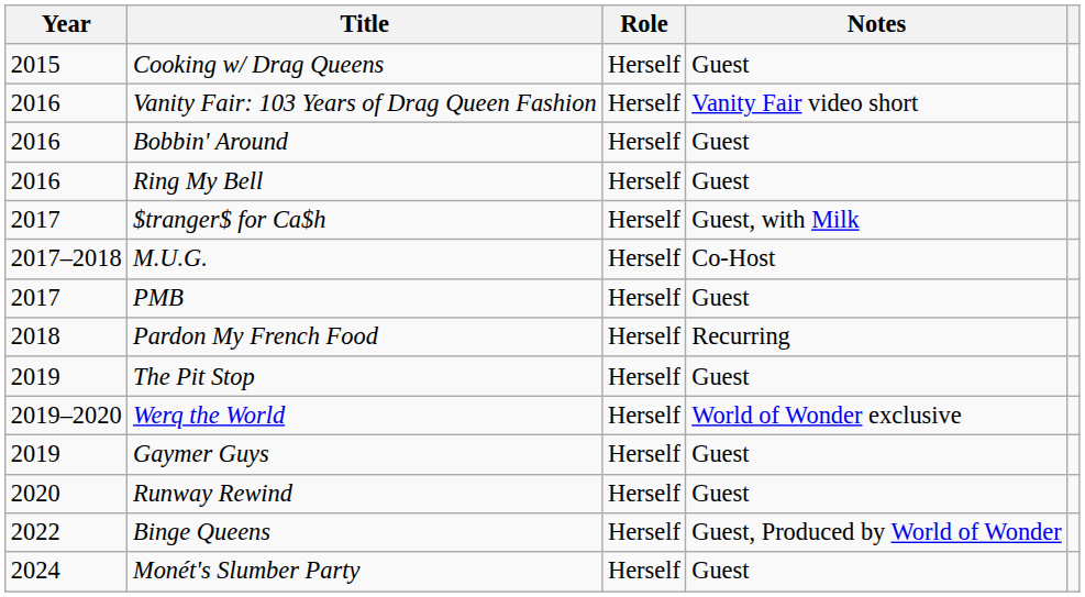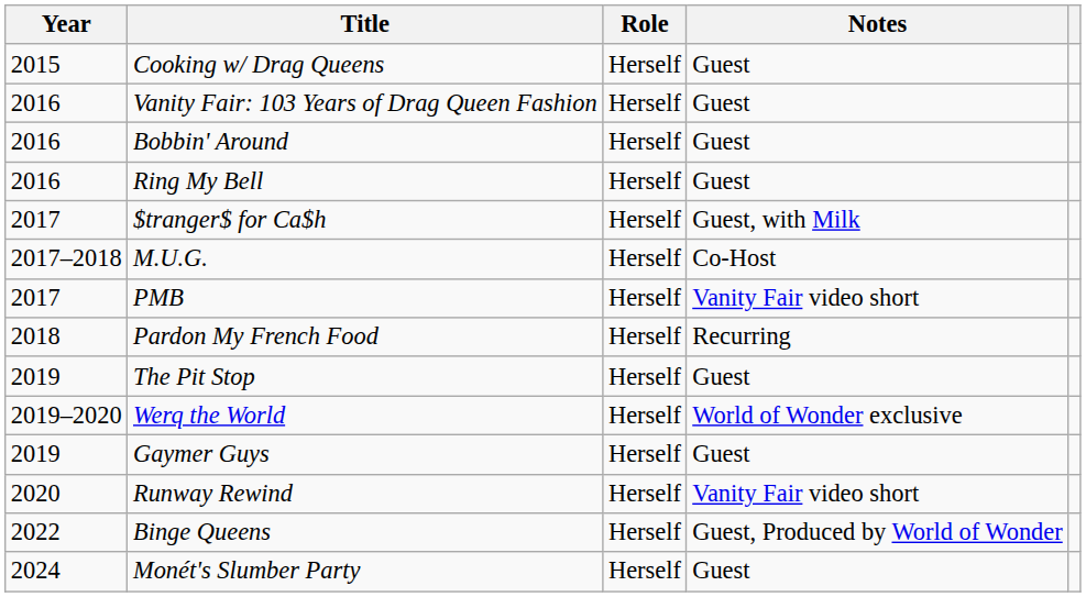Vanity Fair: 103 Years of Drag Queen Fashion | Notes: Vanity Fair video short -> Guest
PMB | Notes: Guest -> Vanity Fair video short
Runway Rewind | Notes: Guest -> Vanity Fair video short
